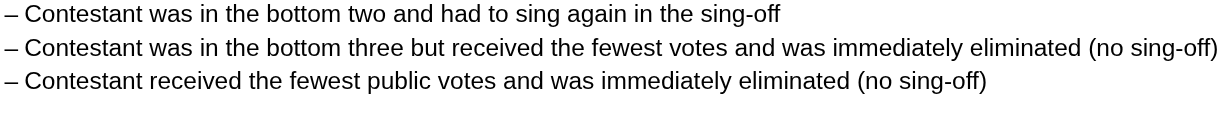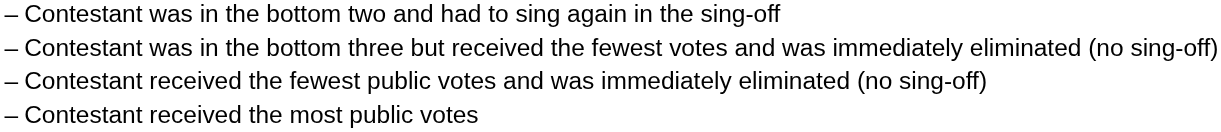+ row: – | Contestant received the most public votes
